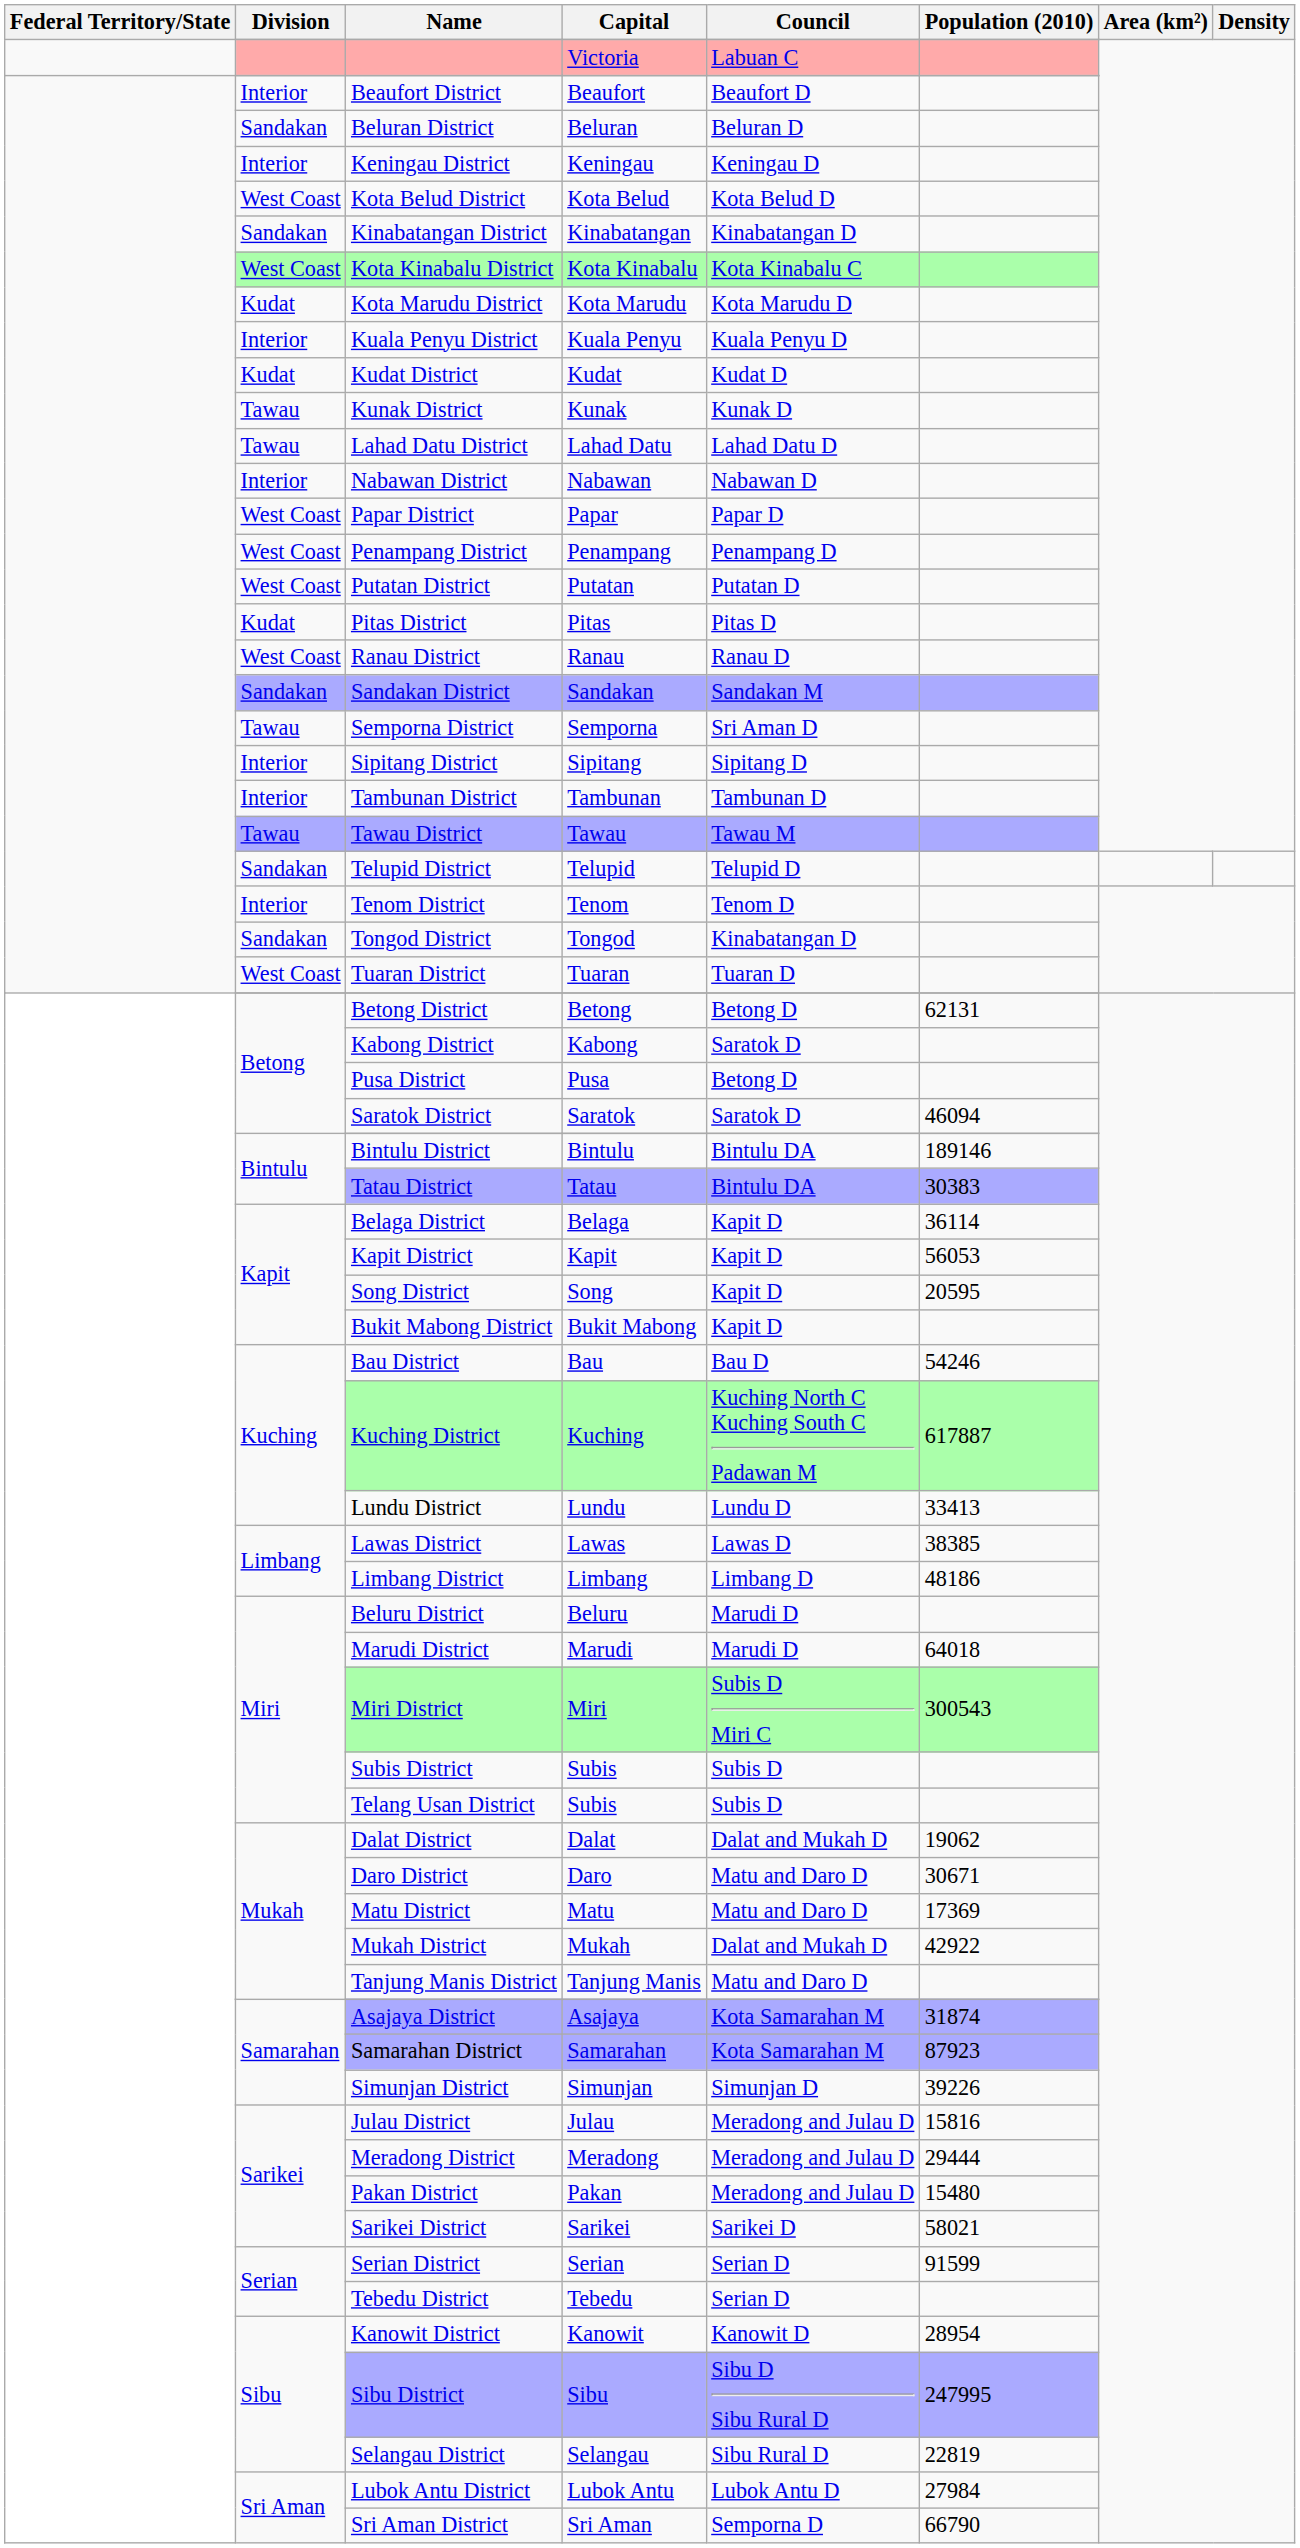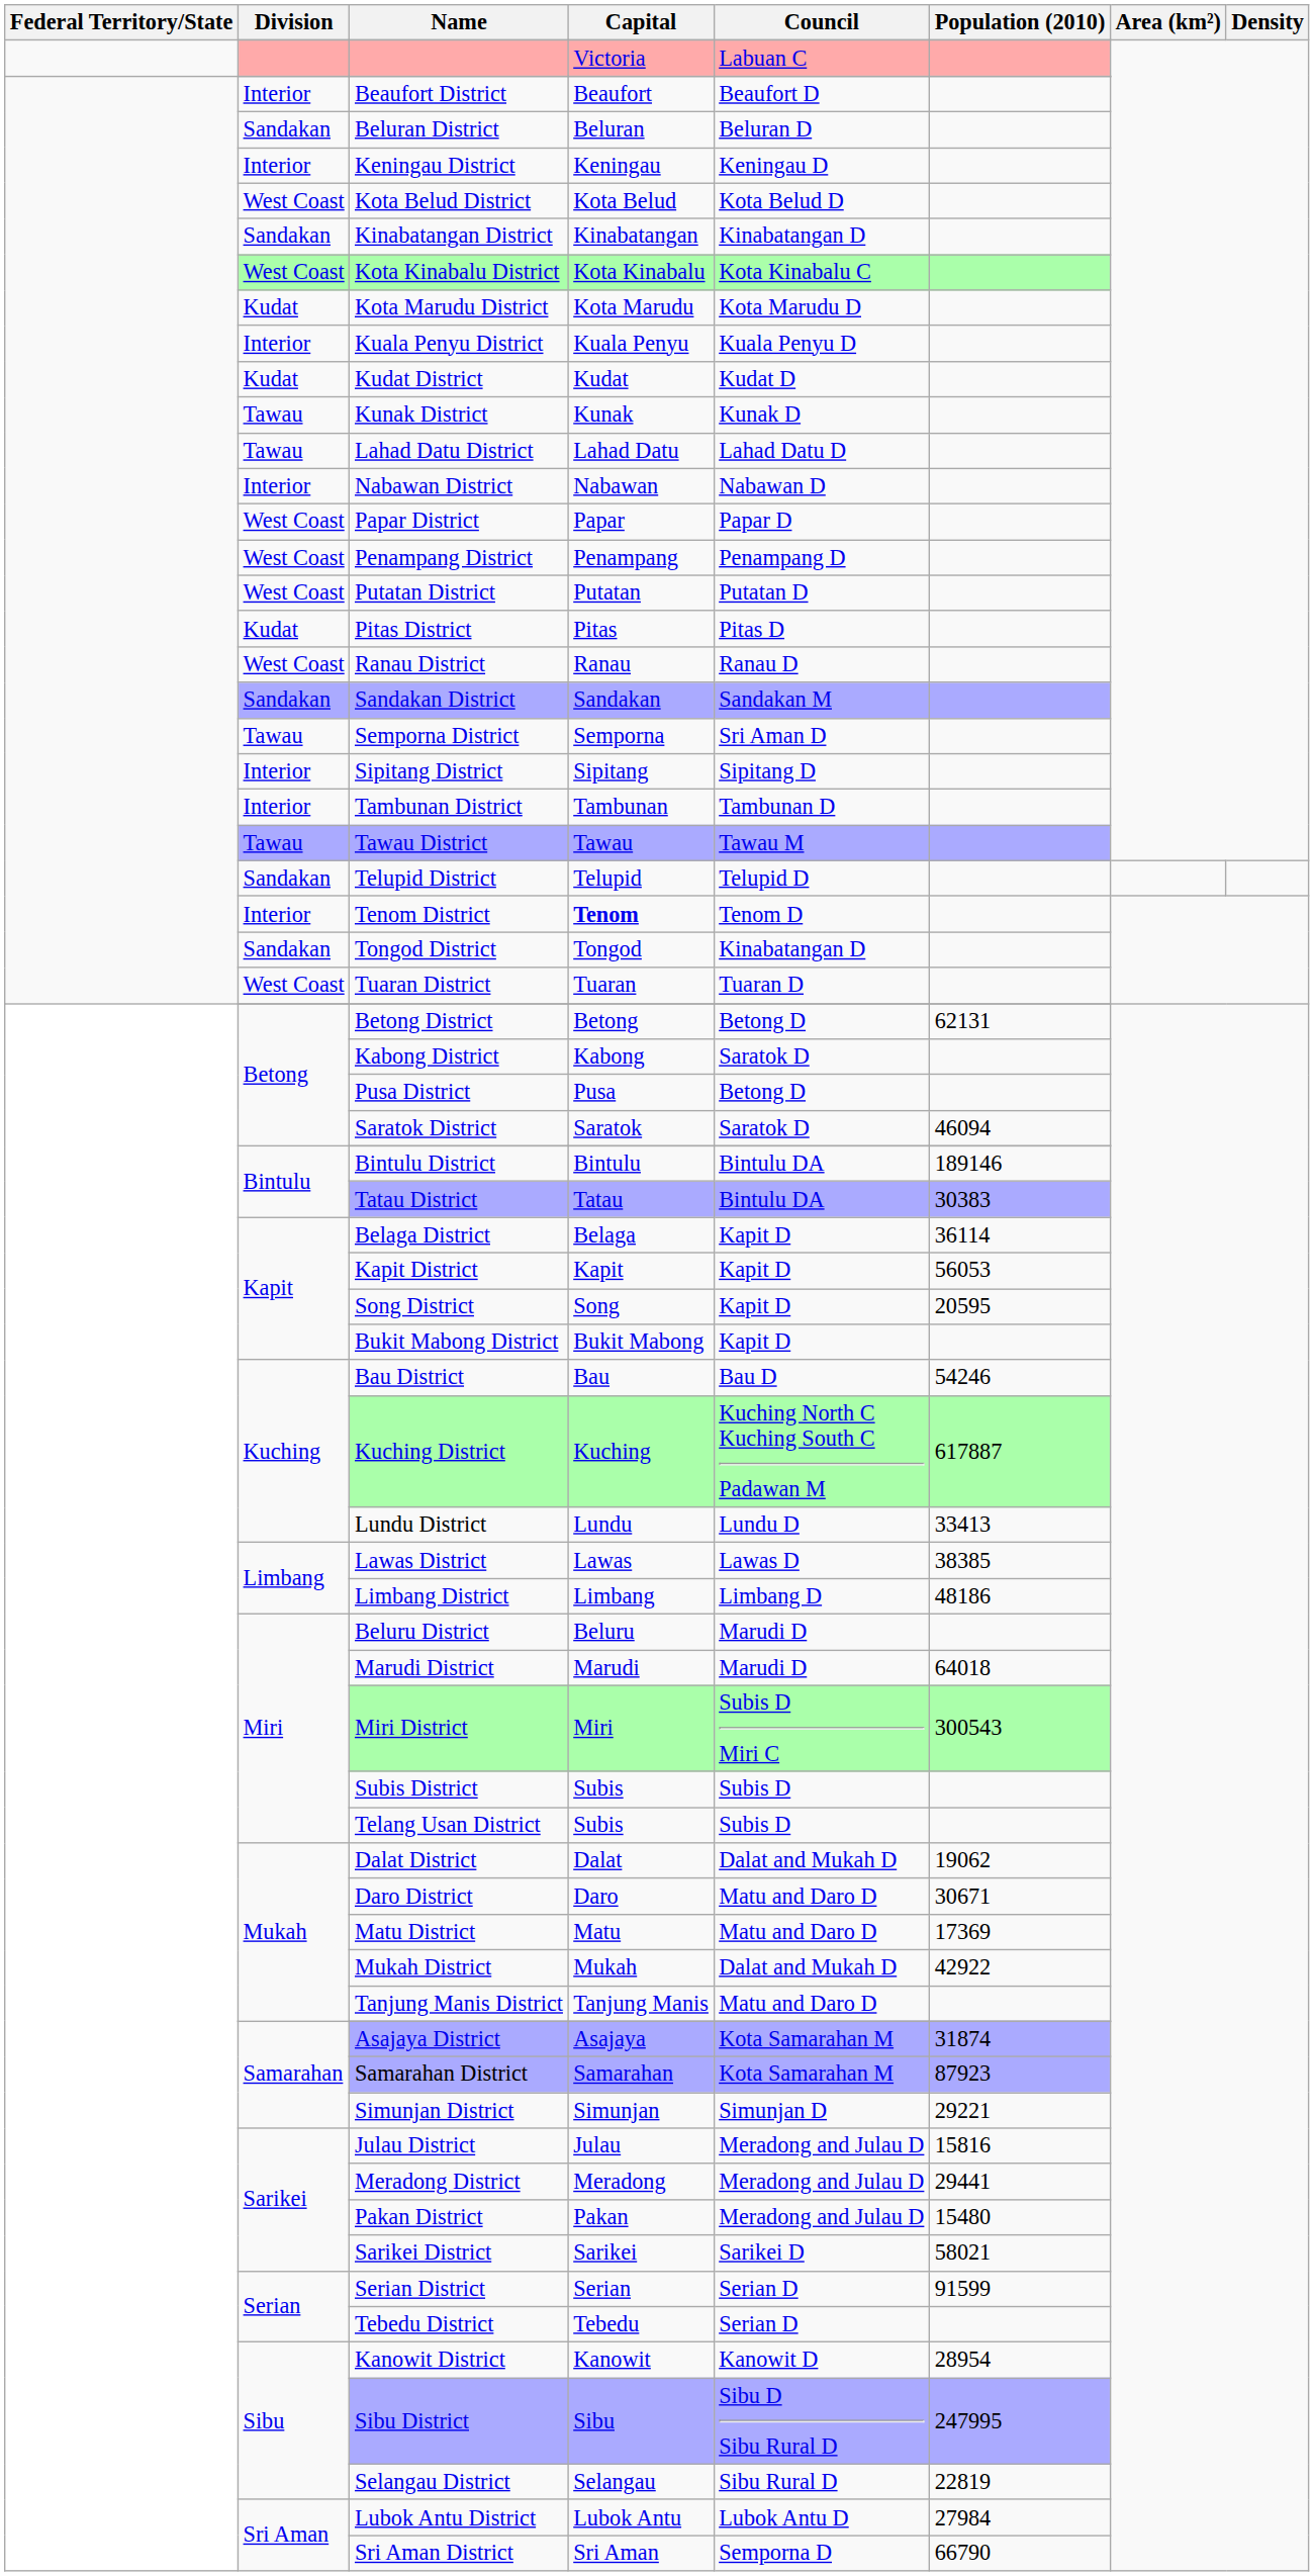Tenom District | Capital: normal -> bold
Simunjan District | Population (2010): 39226 -> 29221
Meradong District | Population (2010): 29444 -> 29441
